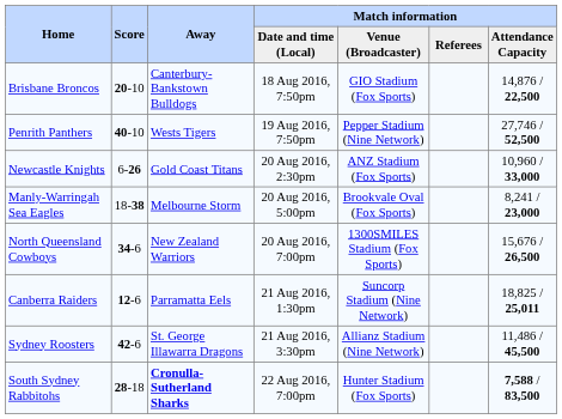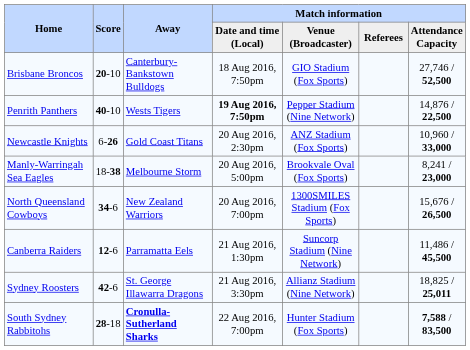Brisbane Broncos | Match information / Attendance Capacity: 14,876 / 22,500 -> 27,746 / 52,500
Penrith Panthers | Match information / Date and time (Local): normal -> bold
Penrith Panthers | Match information / Attendance Capacity: 27,746 / 52,500 -> 14,876 / 22,500
Canberra Raiders | Match information / Attendance Capacity: 18,825 / 25,011 -> 11,486 / 45,500
Sydney Roosters | Match information / Attendance Capacity: 11,486 / 45,500 -> 18,825 / 25,011
